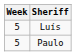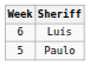Luís | Week: 5 -> 6
